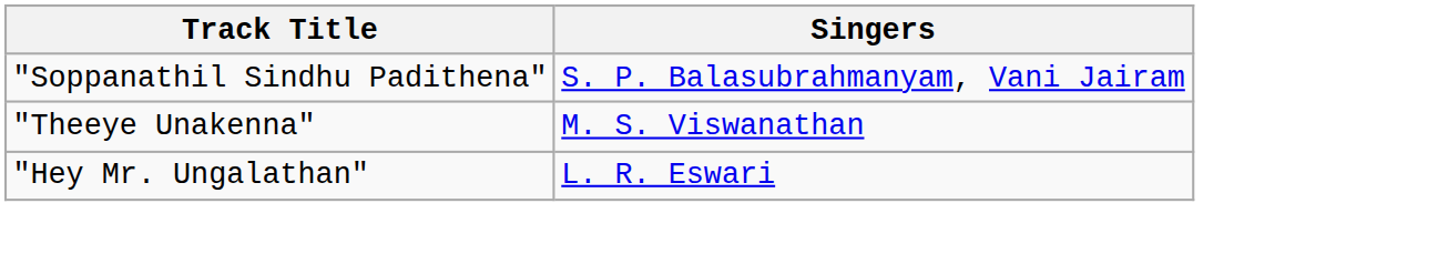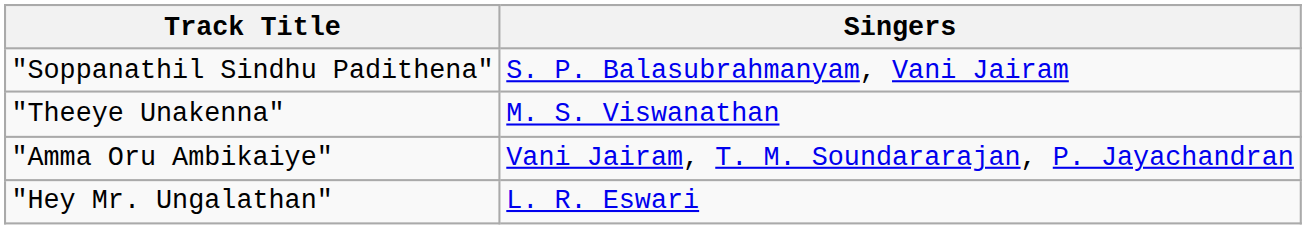+ row: "Amma Oru Ambikaiye" | Vani Jairam, T. M. Soundararajan, P. Jayachandran
